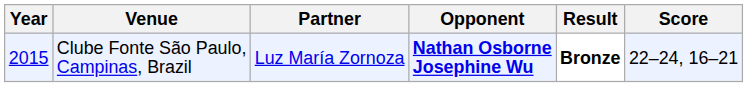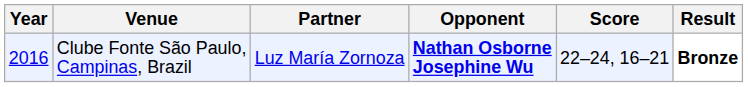columns swapped: Score <-> Result
Clube Fonte São Paulo, Campinas, Brazil | Year: 2015 -> 2016
